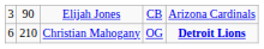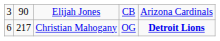Christian Mahogany | column 2: 210 -> 217
